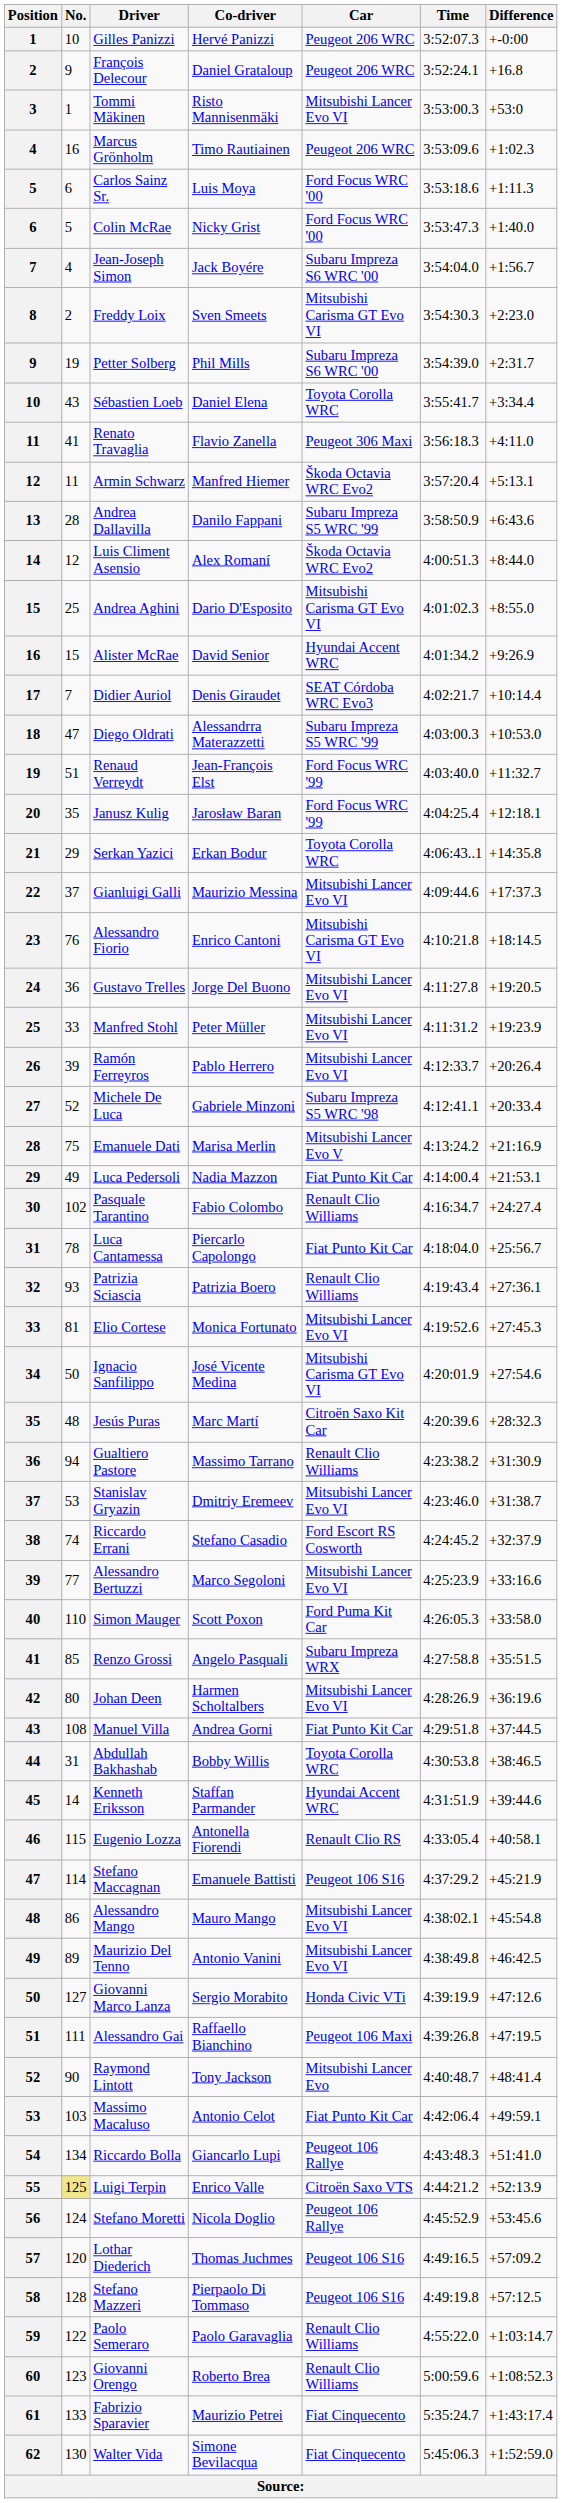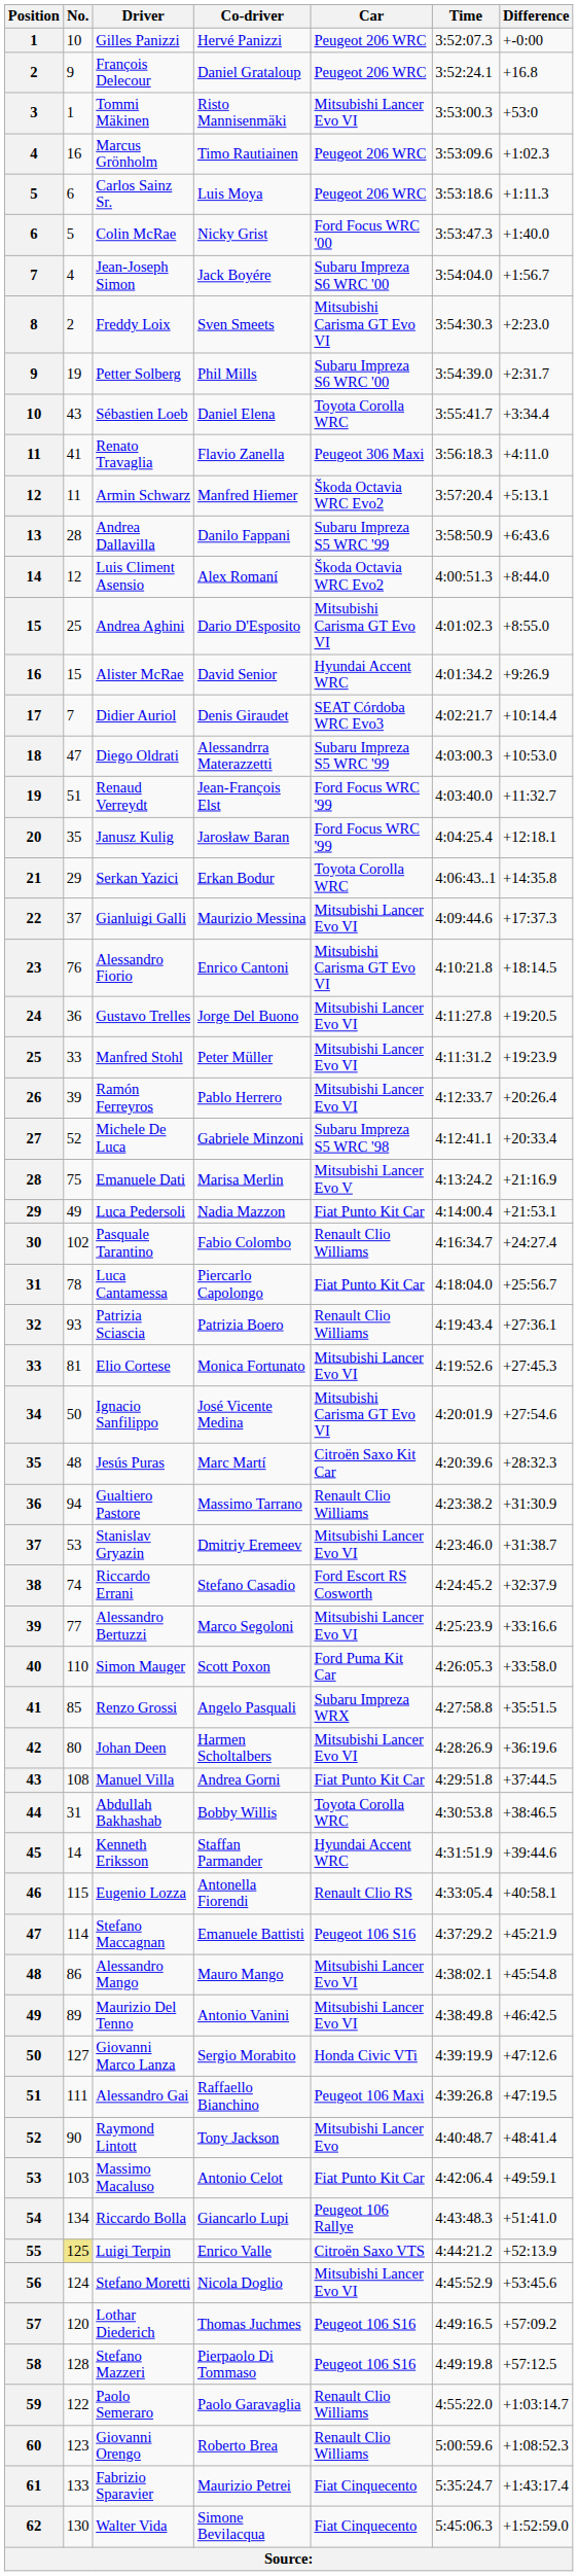Carlos Sainz Sr. | Car: Ford Focus WRC '00 -> Peugeot 206 WRC
Stefano Moretti | Car: Peugeot 106 Rallye -> Mitsubishi Lancer Evo VI
